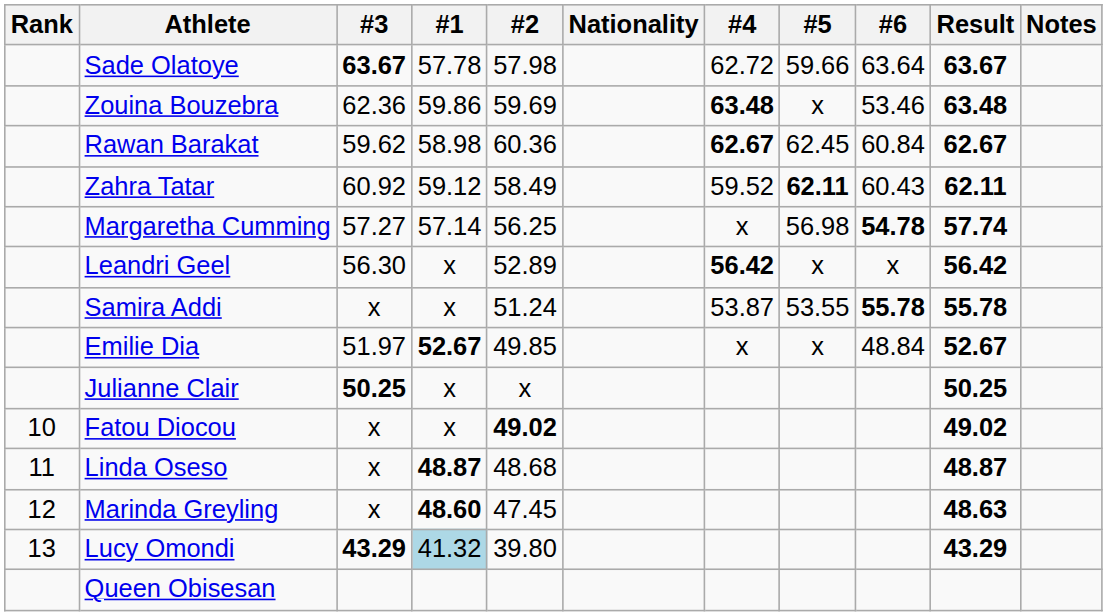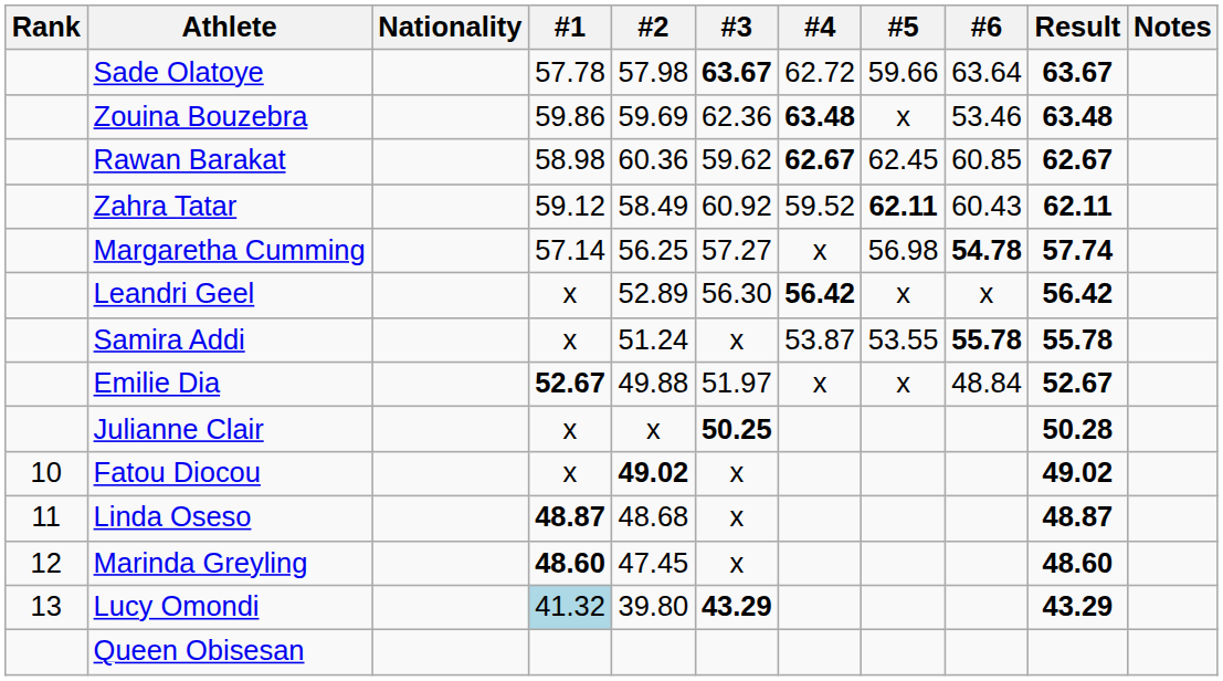columns swapped: Nationality <-> #3
Rawan Barakat | #6: 60.84 -> 60.85
Emilie Dia | #2: 49.85 -> 49.88
Julianne Clair | Result: 50.25 -> 50.28
Marinda Greyling | Result: 48.63 -> 48.60
